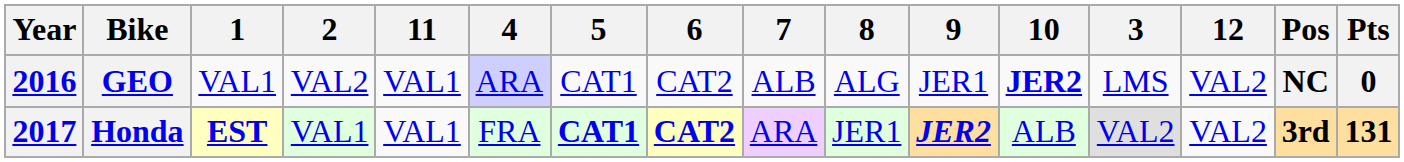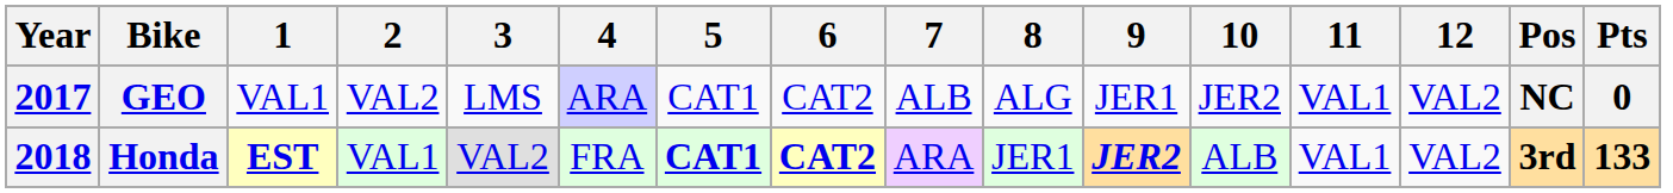columns swapped: 3 <-> 11
GEO | Year: 2016 -> 2017
GEO | 10: bold -> normal
Honda | Year: 2017 -> 2018
Honda | Pts: 131 -> 133
